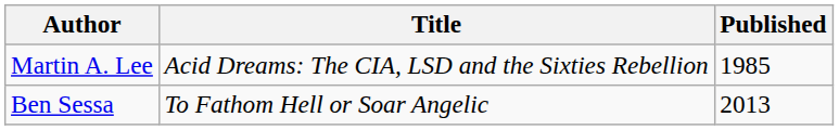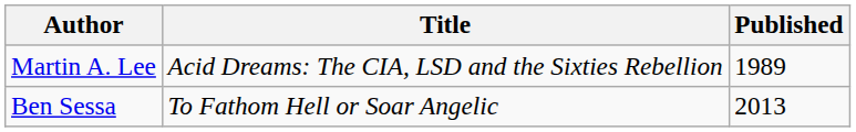Martin A. Lee | Published: 1985 -> 1989
